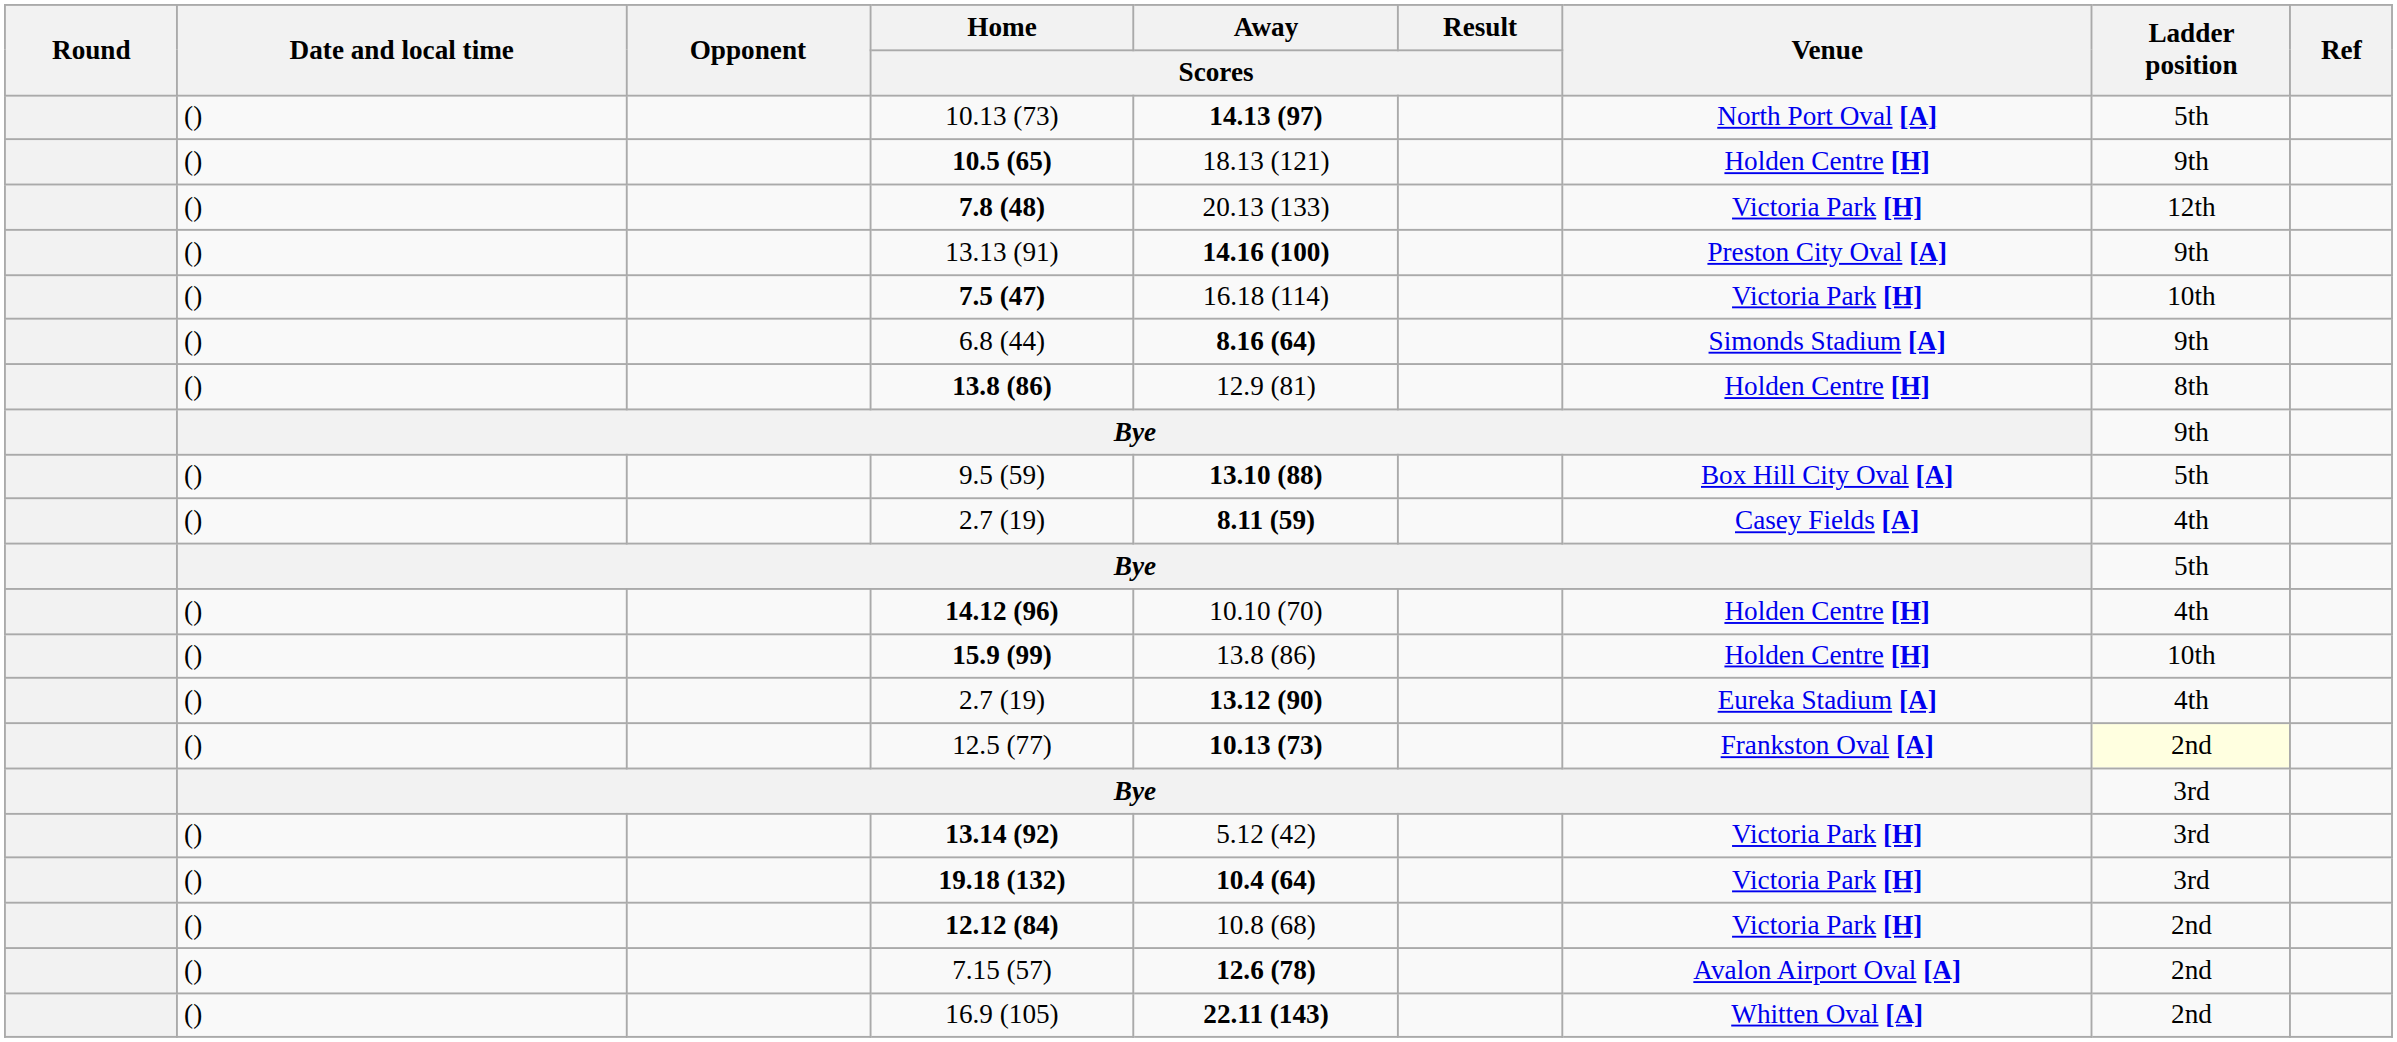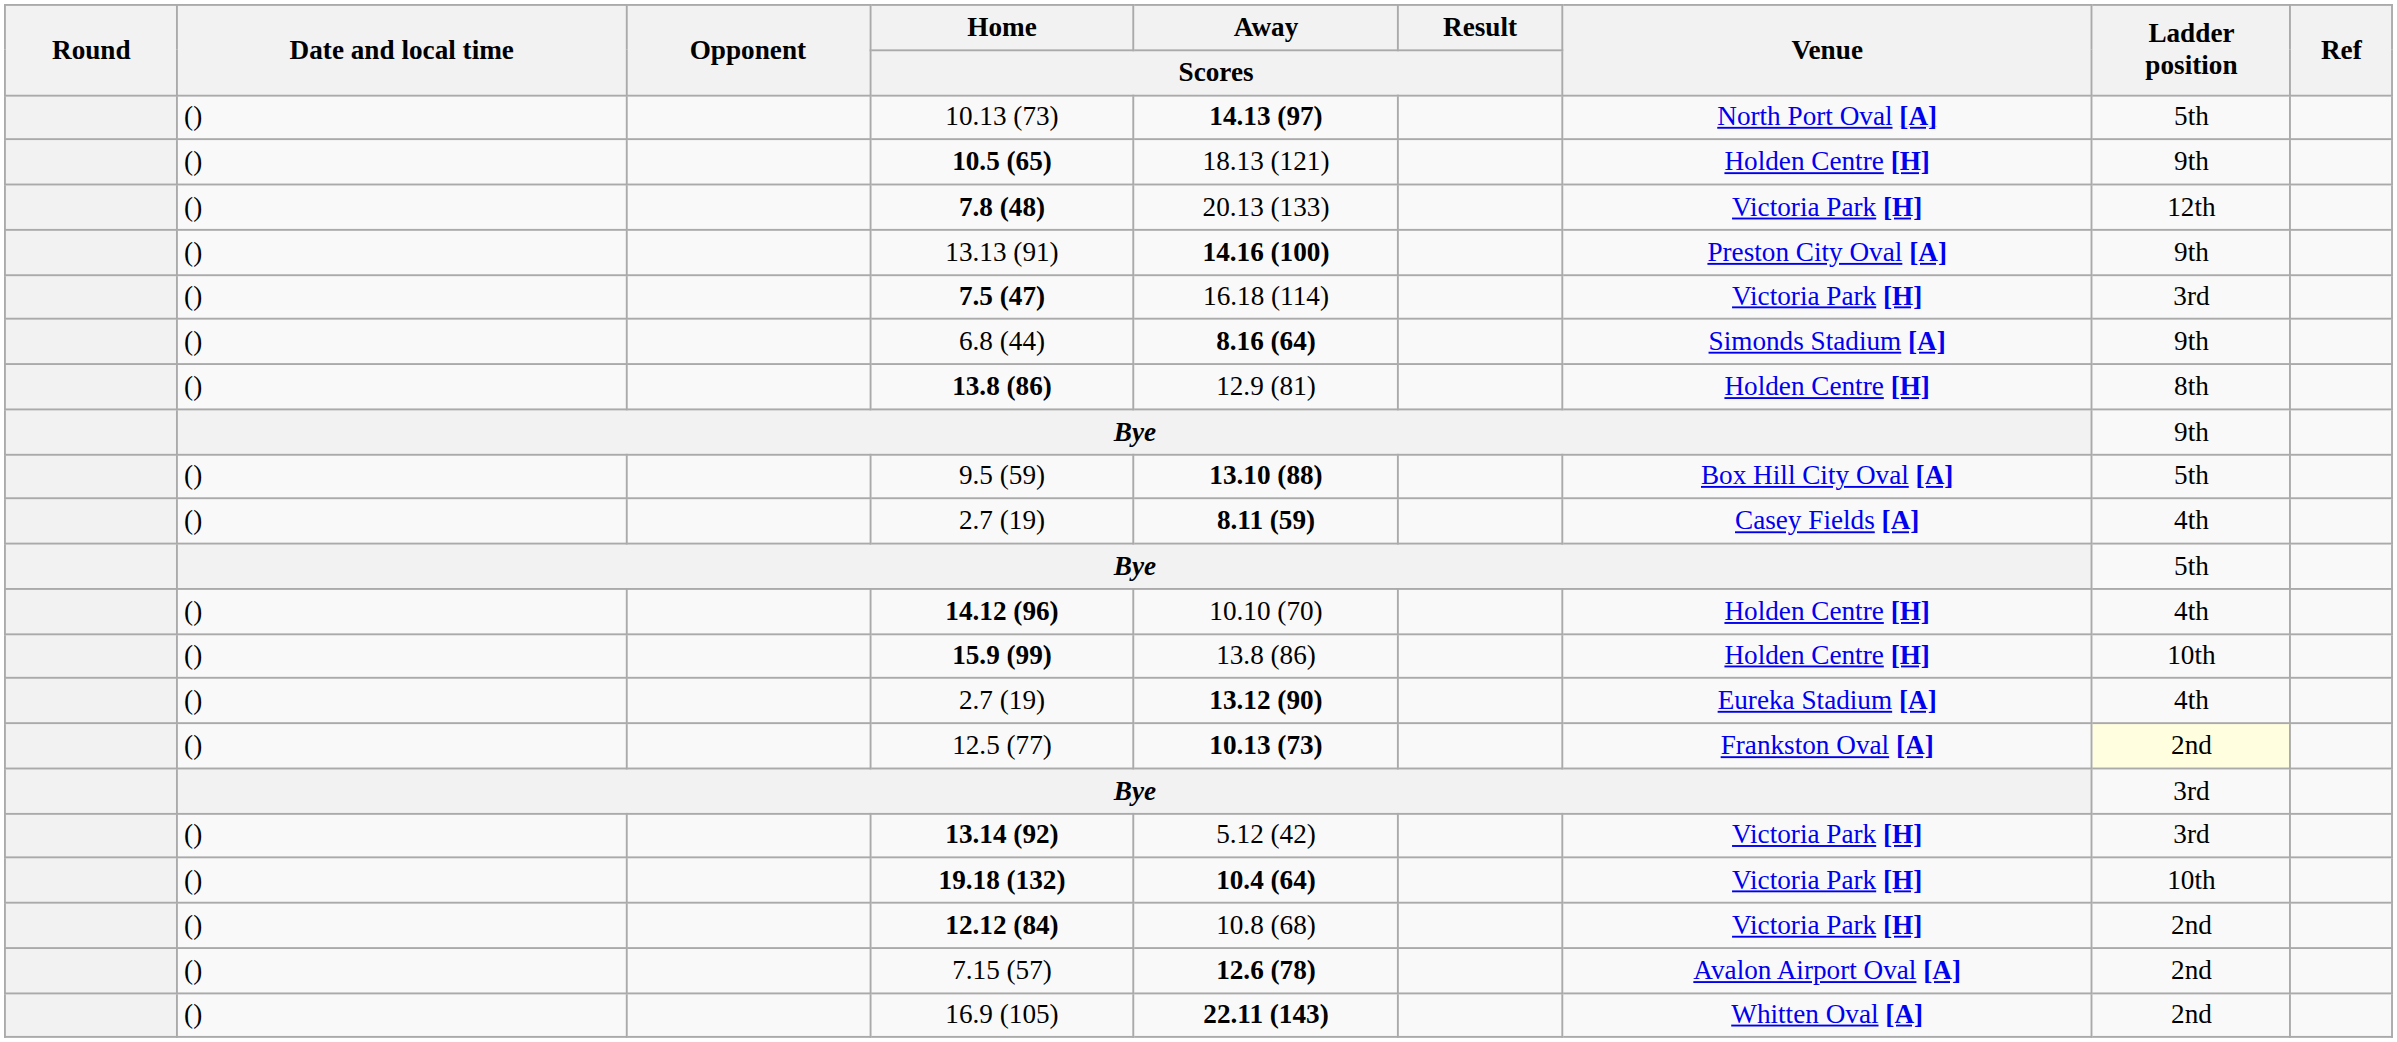7.5 (47) | Ladder position: 10th -> 3rd
19.18 (132) | Ladder position: 3rd -> 10th
